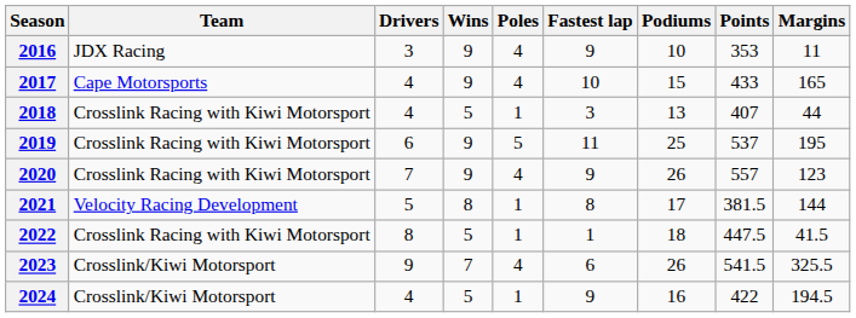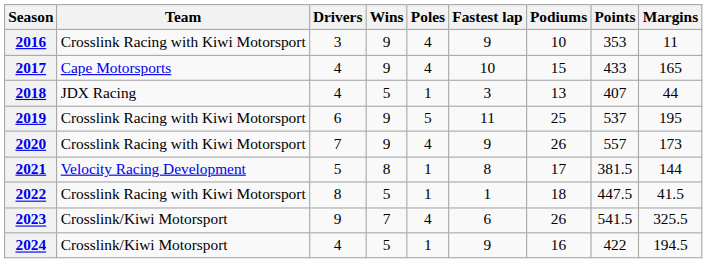2016 | Team: JDX Racing -> Crosslink Racing with Kiwi Motorsport
2018 | Team: Crosslink Racing with Kiwi Motorsport -> JDX Racing
2020 | Margins: 123 -> 173
